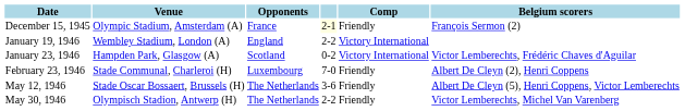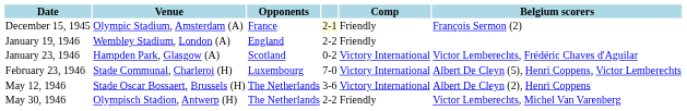January 19, 1946 | Comp: Victory International -> Friendly
February 23, 1946 | Comp: Friendly -> Victory International
February 23, 1946 | Belgium scorers: Albert De Cleyn (2), Henri Coppens -> Albert De Cleyn (5), Henri Coppens, Victor Lemberechts
May 12, 1946 | Comp: Friendly -> Victory International
May 12, 1946 | Belgium scorers: Albert De Cleyn (5), Henri Coppens, Victor Lemberechts -> Albert De Cleyn (2), Henri Coppens
